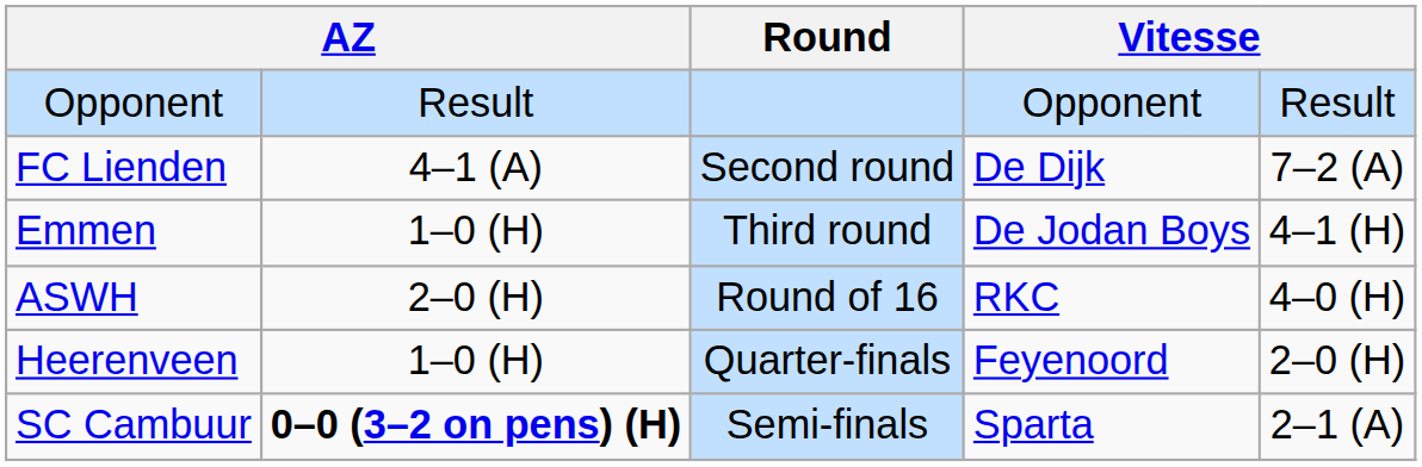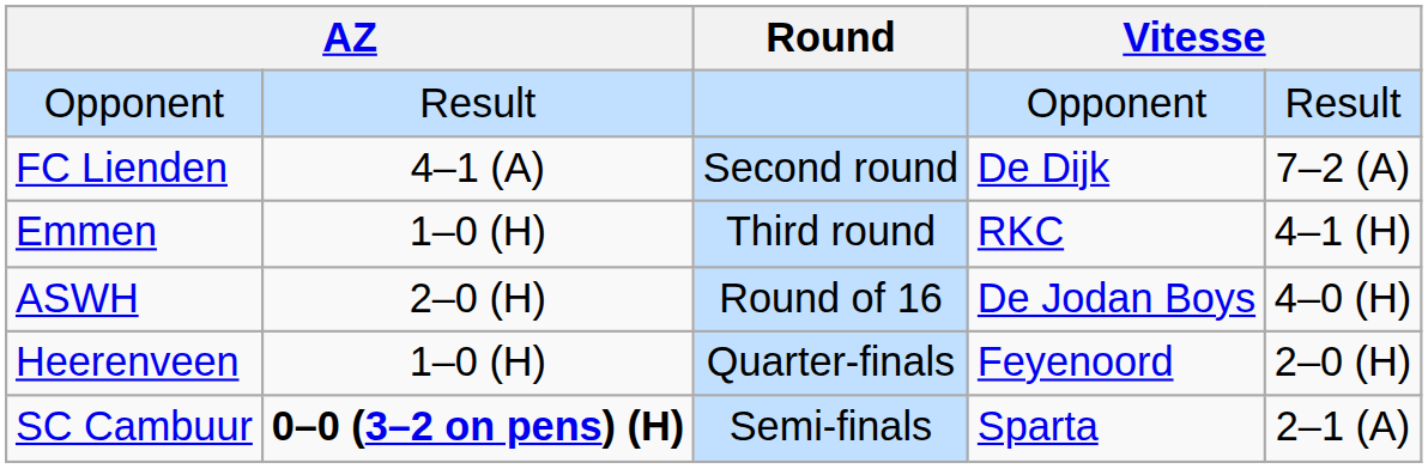Emmen | column 4: De Jodan Boys -> RKC
ASWH | column 4: RKC -> De Jodan Boys
